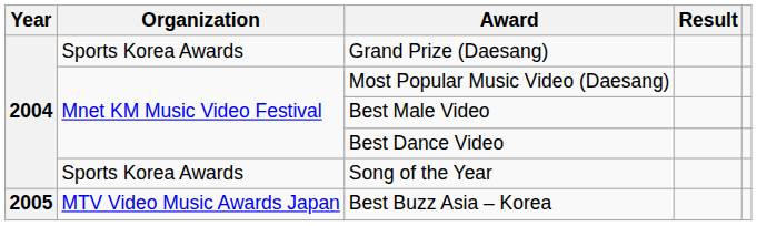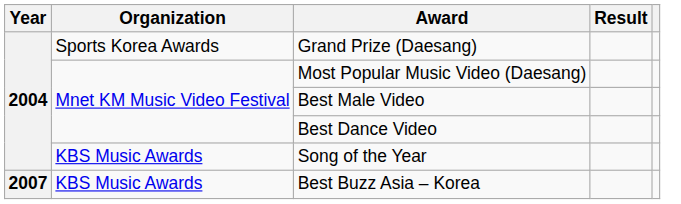Song of the Year | Organization: Sports Korea Awards -> KBS Music Awards
Best Buzz Asia – Korea | Year: 2005 -> 2007
Best Buzz Asia – Korea | Organization: MTV Video Music Awards Japan -> KBS Music Awards
